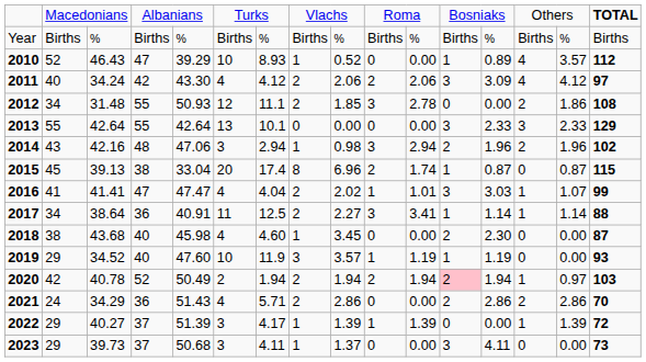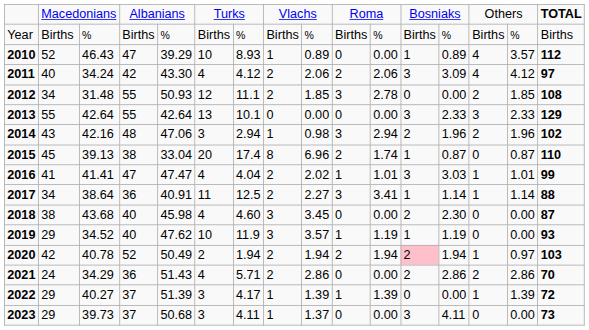2010 | column 9: 0.52 -> 0.89
2012 | column 15: 1.86 -> 1.85
2015 | column 16: 115 -> 110
2016 | column 15: 1.07 -> 1.01
2018 | column 8: 1 -> 3
2019 | column 5: 47.60 -> 47.62
